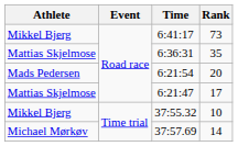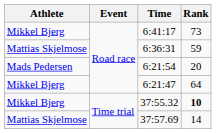6:36:31 | Rank: 35 -> 59
6:21:47 | Athlete: Mattias Skjelmose -> Mikkel Bjerg
6:21:47 | Rank: 17 -> 64
37:55.32 | Rank: normal -> bold
37:57.69 | Athlete: Michael Mørkøv -> Mattias Skjelmose
